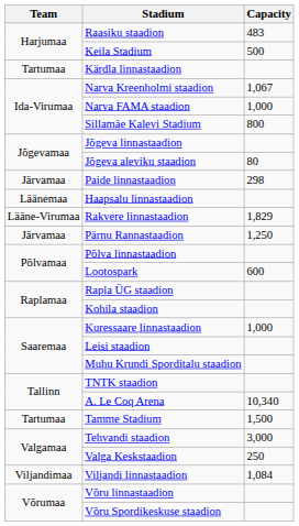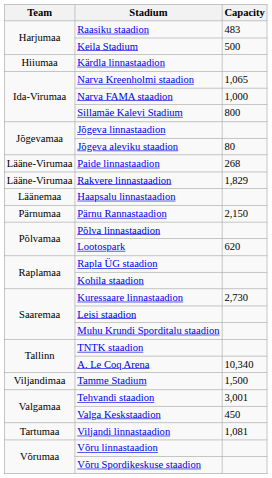Kärdla linnastaadion | Team: Tartumaa -> Hiiumaa
Narva Kreenholmi staadion | Capacity: 1,067 -> 1,065
Paide linnastaadion | Team: Järvamaa -> Lääne-Virumaa
Paide linnastaadion | Capacity: 298 -> 268
rows swapped: Haapsalu linnastaadion <-> Rakvere linnastaadion
Pärnu Rannastaadion | Team: Järvamaa -> Pärnumaa
Pärnu Rannastaadion | Capacity: 1,250 -> 2,150
Lootospark | Capacity: 600 -> 620
Kuressaare linnastaadion | Capacity: 1,000 -> 2,730
Tamme Stadium | Team: Tartumaa -> Viljandimaa
Tehvandi staadion | Capacity: 3,000 -> 3,001
Valga Keskstaadion | Capacity: 250 -> 450
Viljandi linnastaadion | Team: Viljandimaa -> Tartumaa
Viljandi linnastaadion | Capacity: 1,084 -> 1,081
